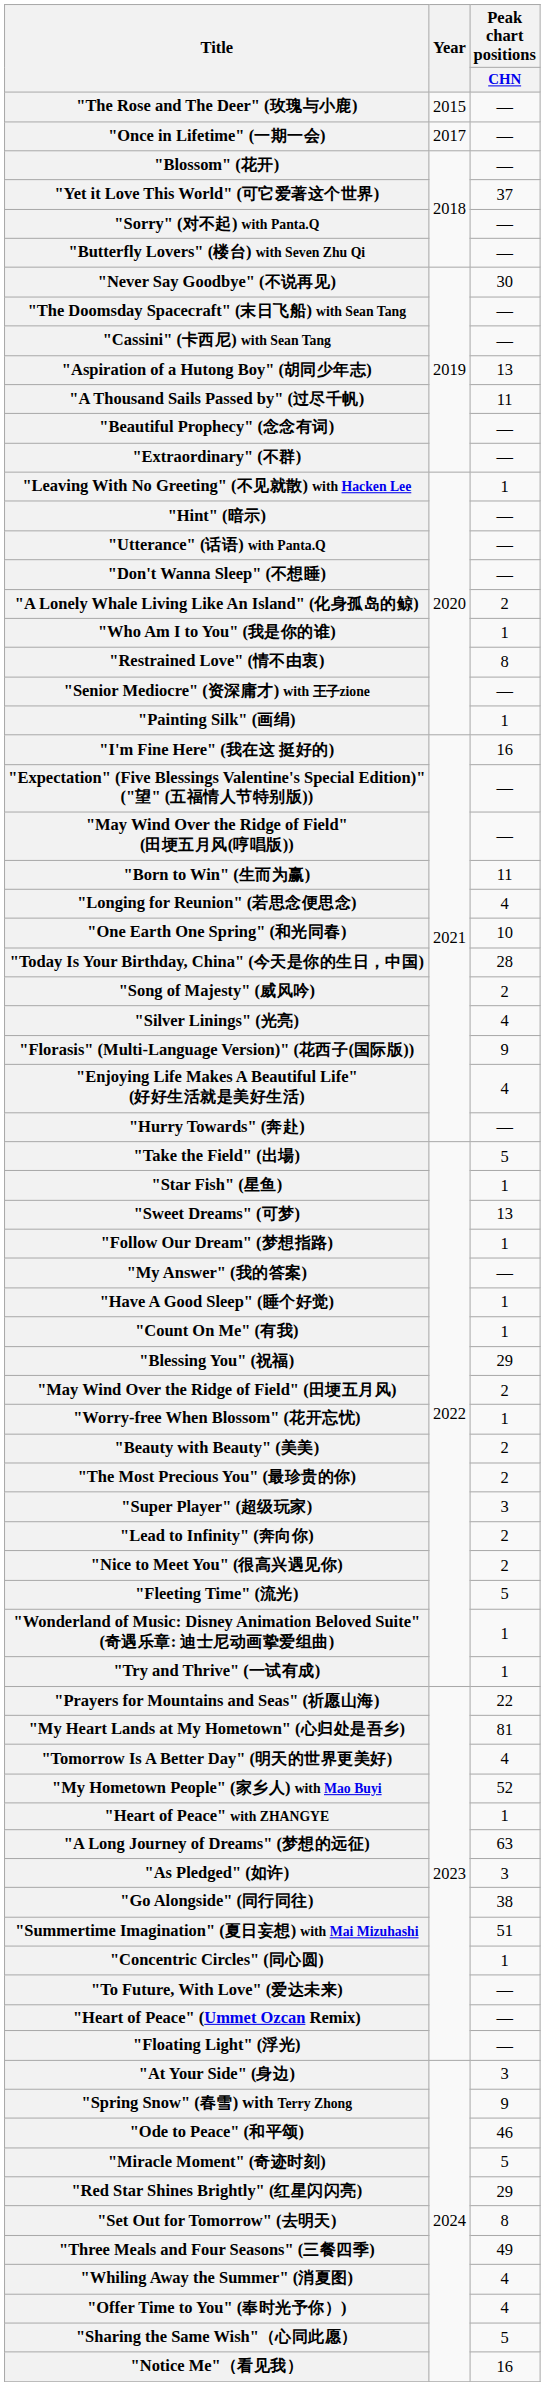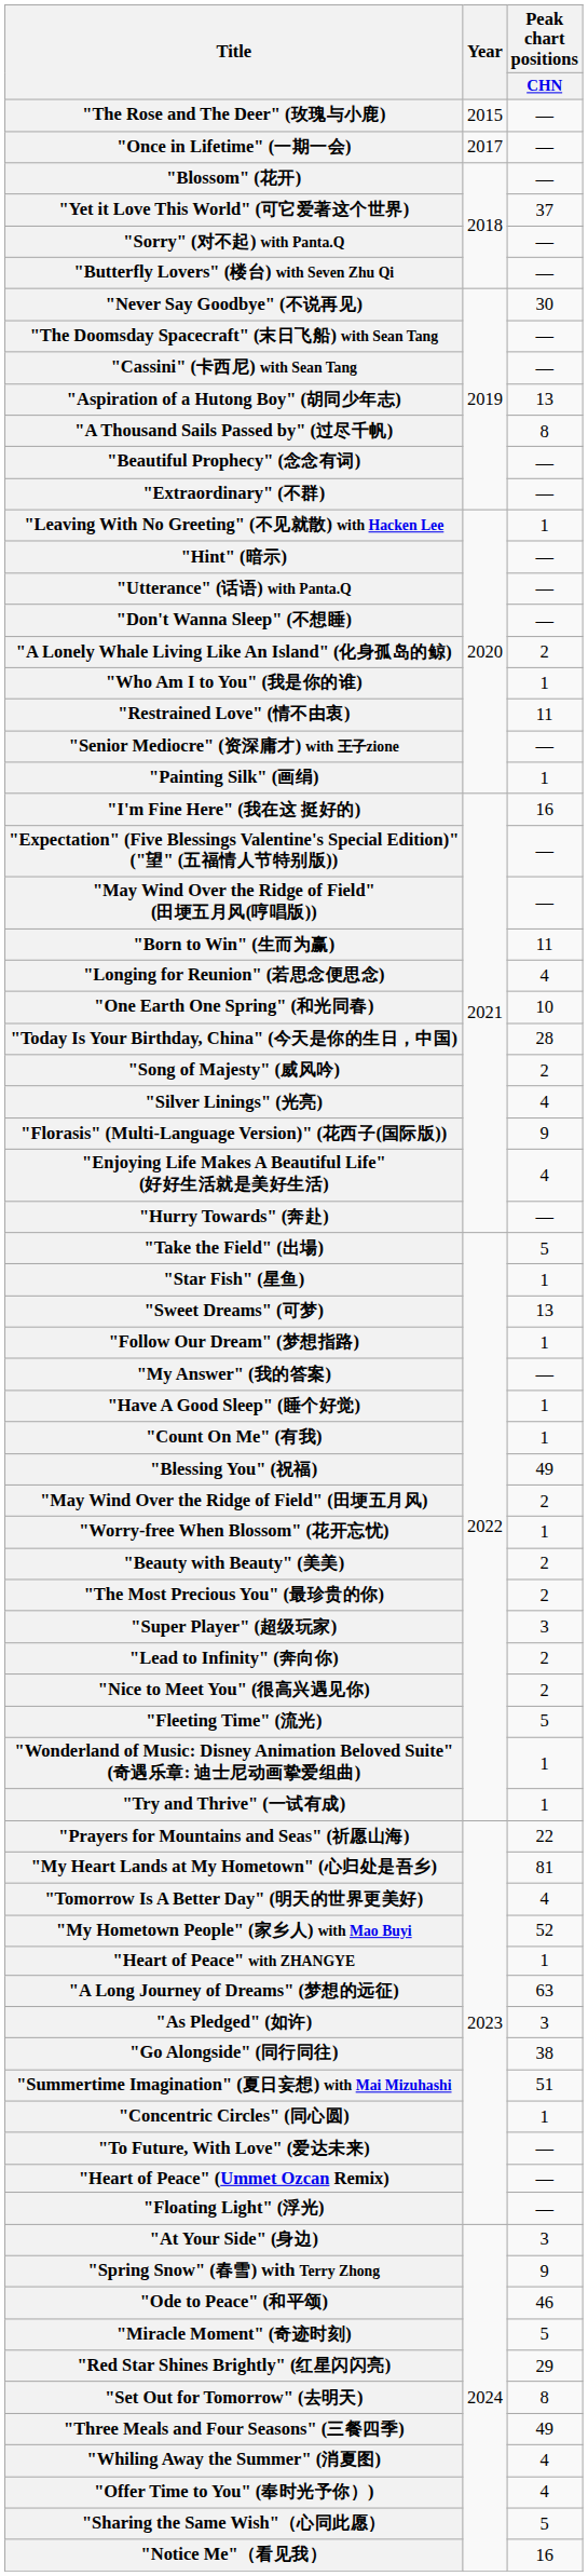"A Thousand Sails Passed by" (过尽千帆) | Peak chart positions / CHN: 11 -> 8
"Restrained Love" (情不由衷) | Peak chart positions / CHN: 8 -> 11
"Blessing You" (祝福) | Peak chart positions / CHN: 29 -> 49
